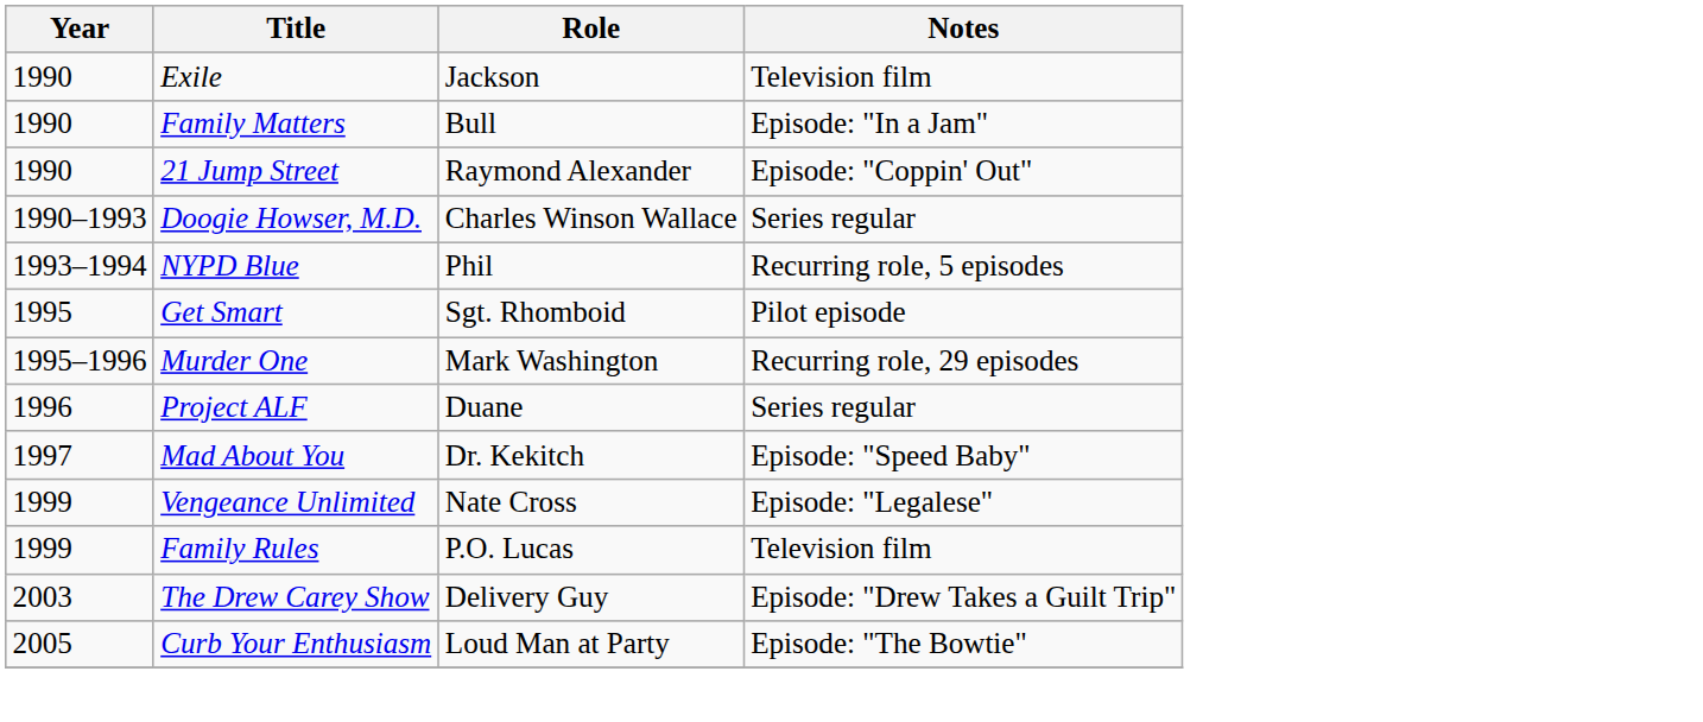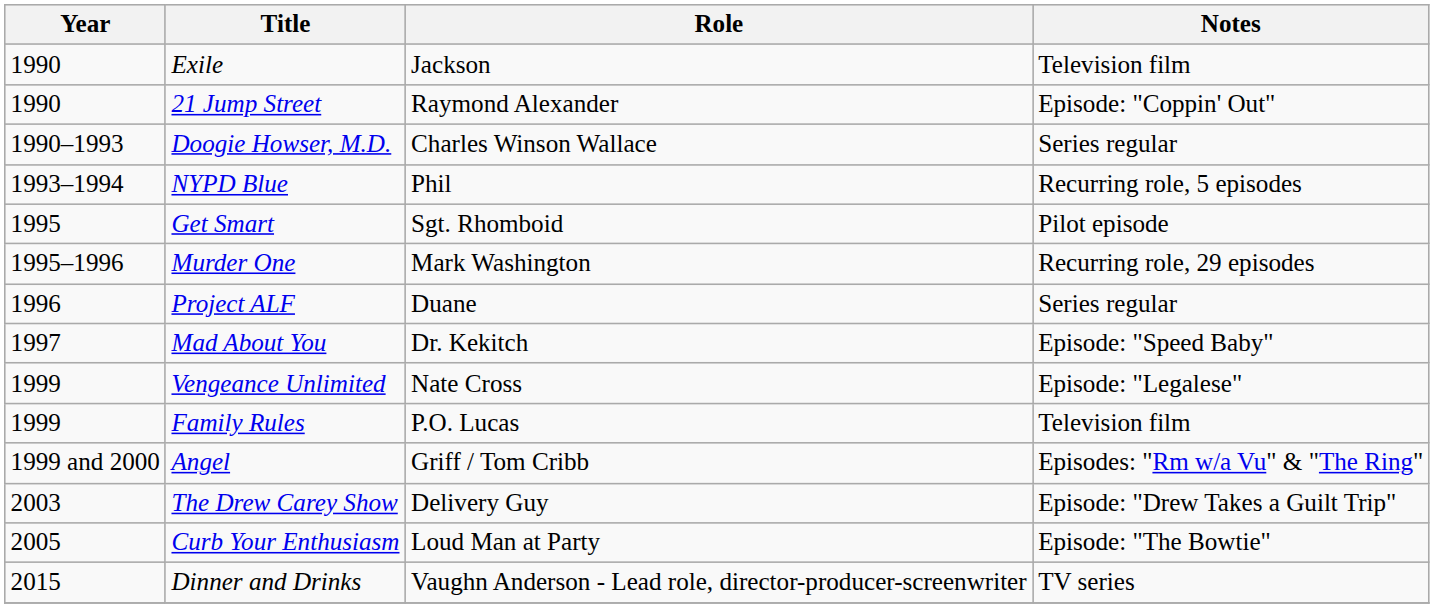- row: 1990 | Family Matters | Bull | Episode: "In a Jam"
+ row: 1999 and 2000 | Angel | Griff / Tom Cribb | Episodes: "Rm w/a Vu" & "The Ring"
+ row: 2015 | Dinner and Drinks | Vaughn Anderson - Lead role, director-producer-screenwriter | TV series
